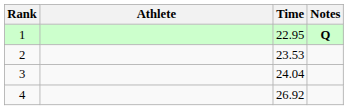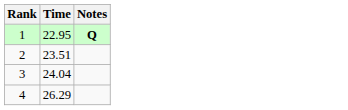- column: Athlete
2 | Time: 23.53 -> 23.51
4 | Time: 26.92 -> 26.29
